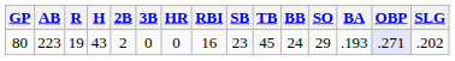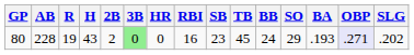80 | AB: 223 -> 228
80 | 3B: no background -> lightgreen background
